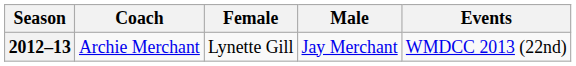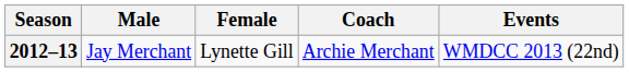columns swapped: Male <-> Coach
